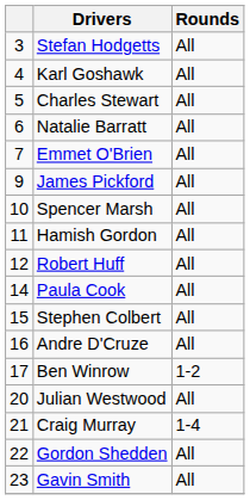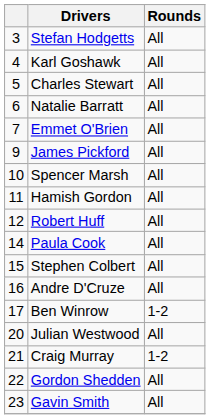Craig Murray | Rounds: 1-4 -> 1-2
